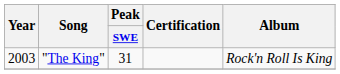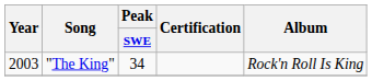"The King" | Peak / SWE: 31 -> 34
